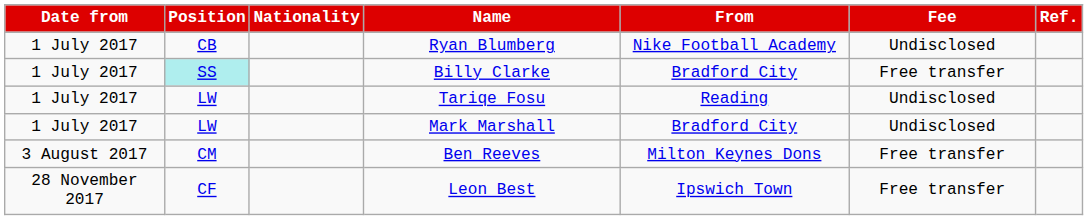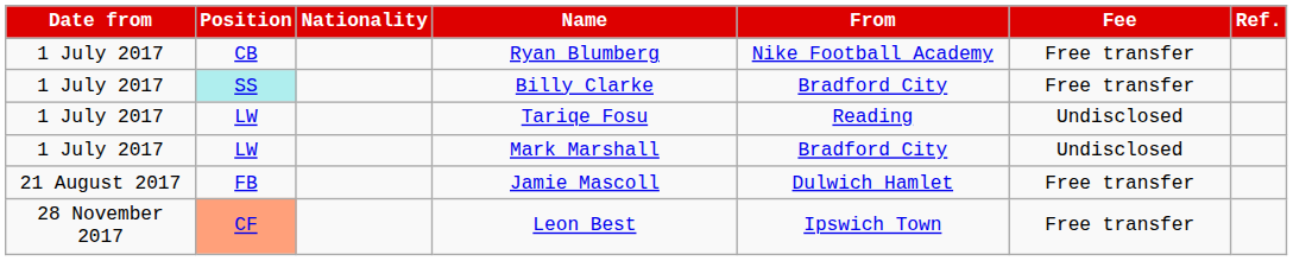Ryan Blumberg | Fee: Undisclosed -> Free transfer
- row: 3 August 2017 | CM | Ben Reeves | Milton Keynes Dons | Free transfer
+ row: 21 August 2017 | FB | Jamie Mascoll | Dulwich Hamlet | Free transfer
Leon Best | Position: no background -> lightsalmon background
